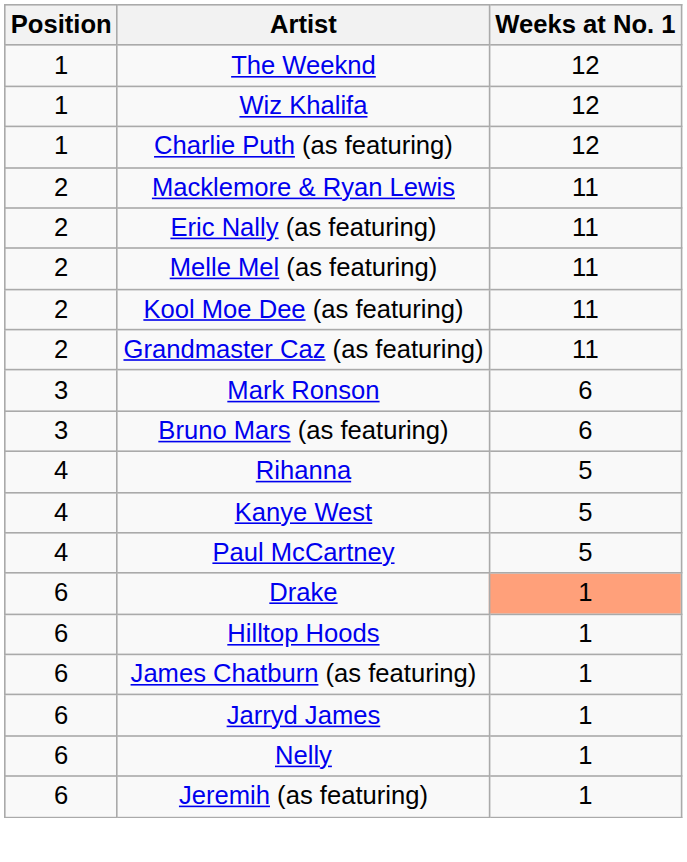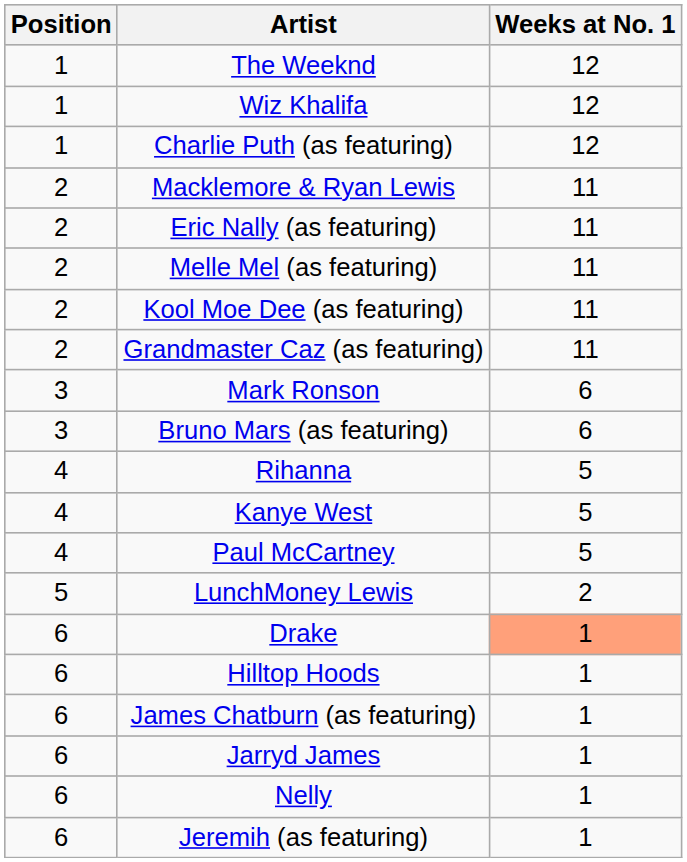+ row: 5 | LunchMoney Lewis | 2
